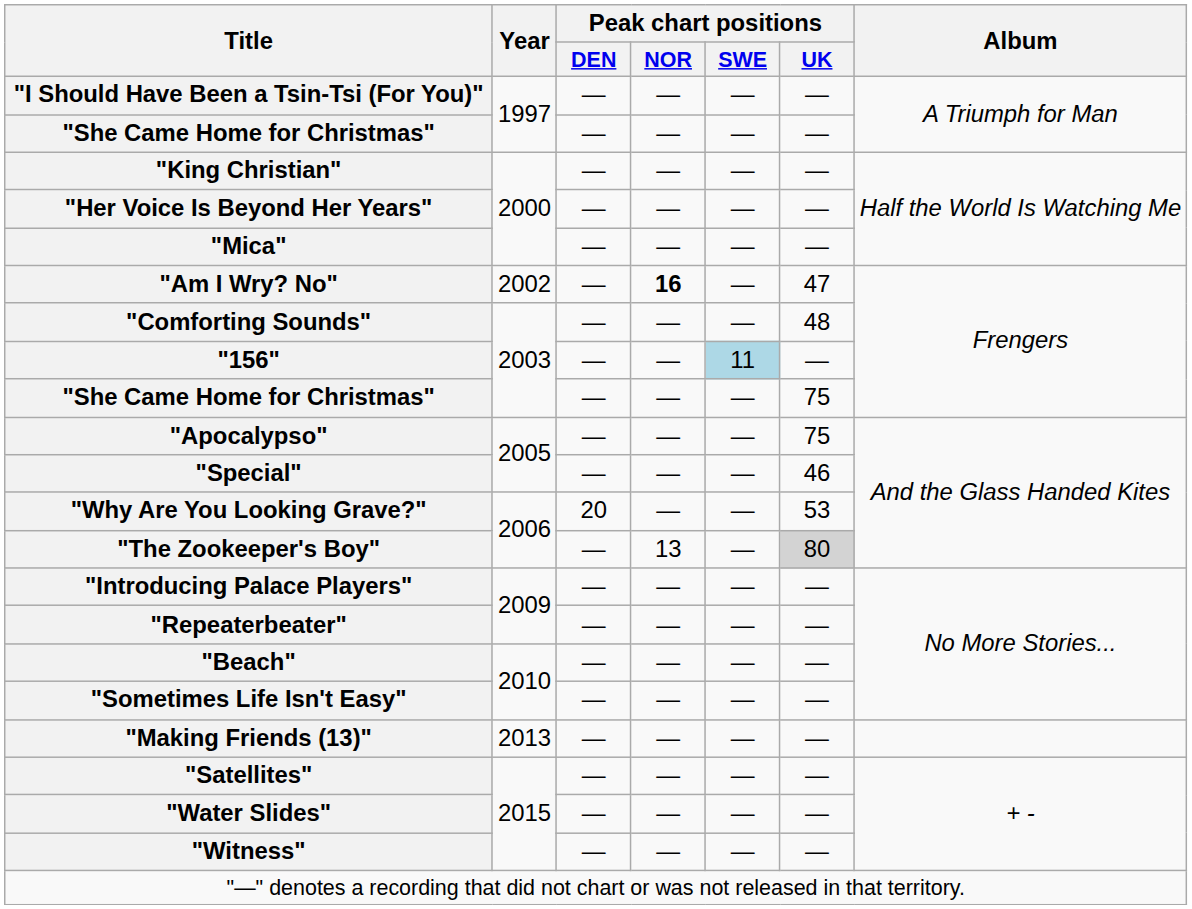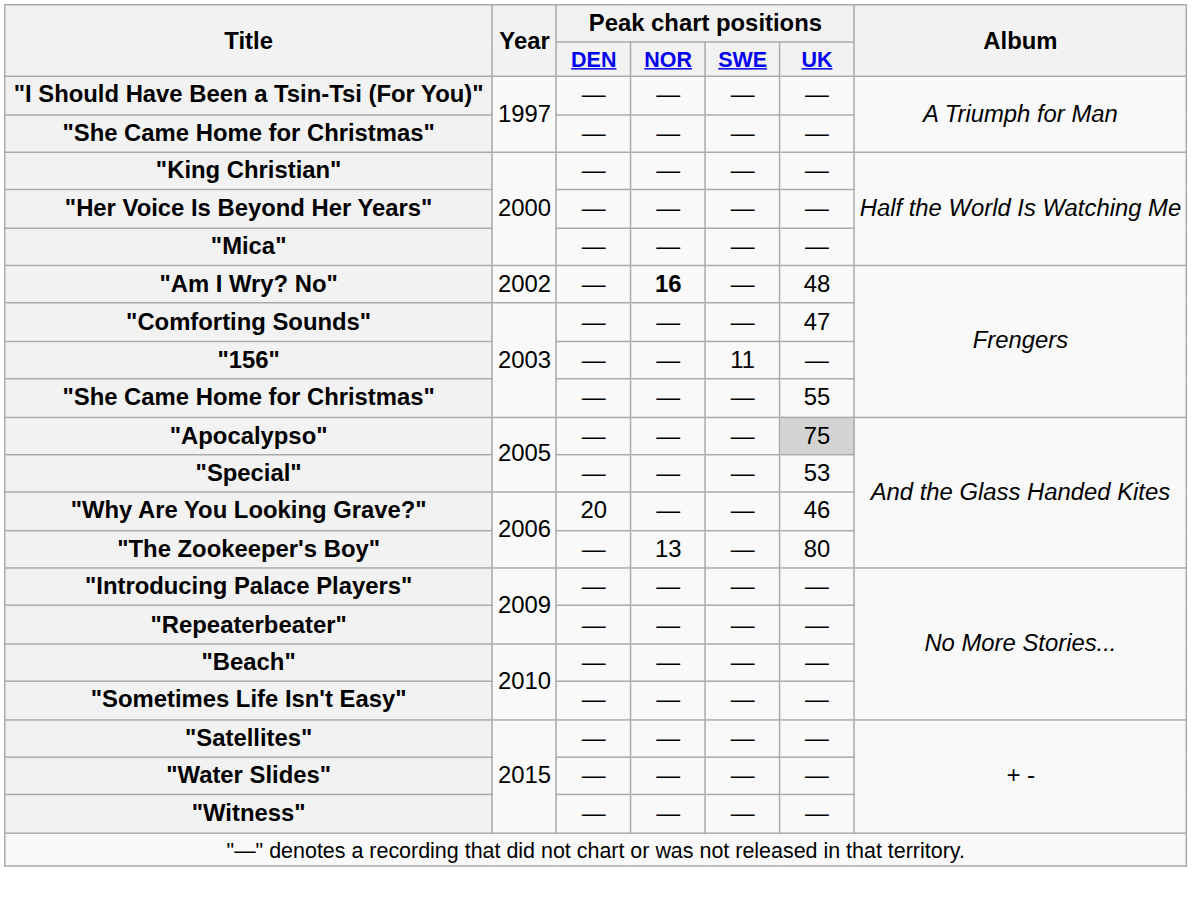"Am I Wry? No" | Peak chart positions / UK: 47 -> 48
"Comforting Sounds" | Peak chart positions / UK: 48 -> 47
"156" | Peak chart positions / SWE: lightblue background -> no background
"She Came Home for Christmas" / 2003 | Peak chart positions / UK: 75 -> 55
"Apocalypso" | Peak chart positions / UK: no background -> lightgrey background
"Special" | Peak chart positions / UK: 46 -> 53
"Why Are You Looking Grave?" | Peak chart positions / UK: 53 -> 46
"The Zookeeper's Boy" | Peak chart positions / UK: lightgrey background -> no background
- row: "Making Friends (13)" | 2013 | — | — | — | —
